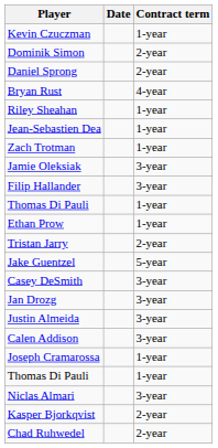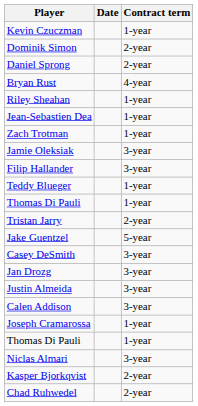+ row: Teddy Blueger | 1-year
- row: Ethan Prow | 1-year
